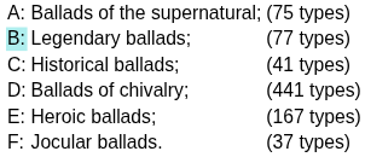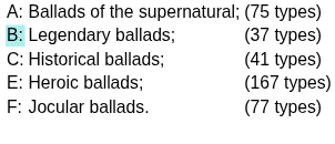Legendary ballads; | column 3: (77 types) -> (37 types)
- row: D: | Ballads of chivalry; | (441 types)
Jocular ballads. | column 3: (37 types) -> (77 types)
